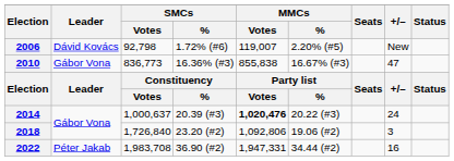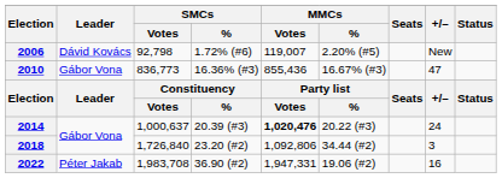2010 | MMCs / Votes: 855,838 -> 855,436
2018 | MMCs / %: 19.06 (#2) -> 34.44 (#2)
2022 | MMCs / %: 34.44 (#2) -> 19.06 (#2)
